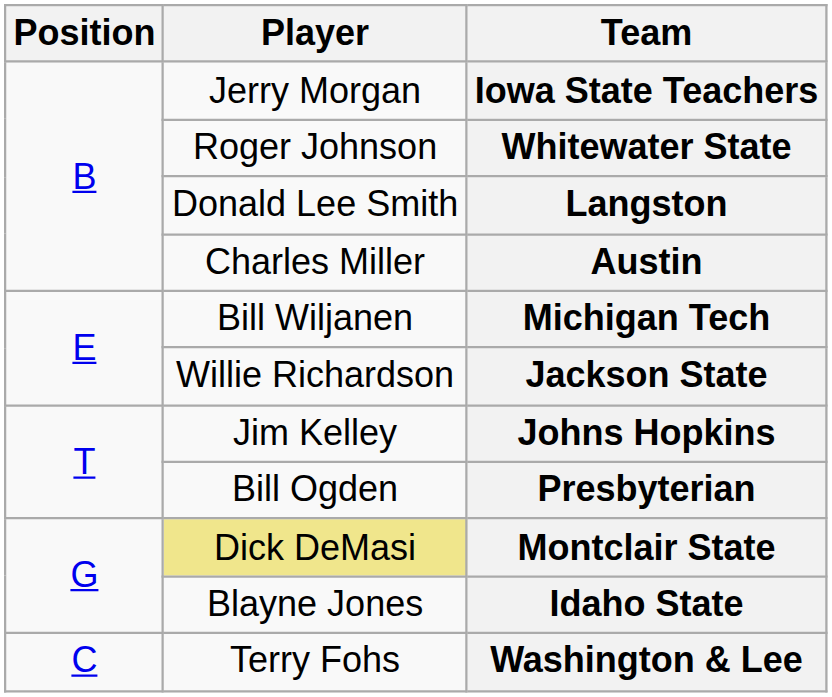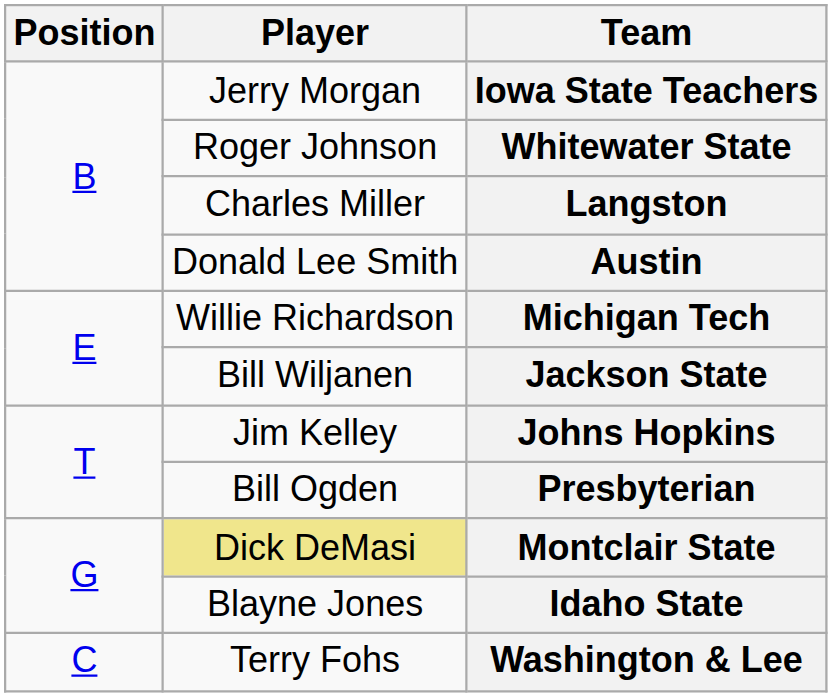Langston | Player: Donald Lee Smith -> Charles Miller
Austin | Player: Charles Miller -> Donald Lee Smith
Michigan Tech | Player: Bill Wiljanen -> Willie Richardson
Jackson State | Player: Willie Richardson -> Bill Wiljanen
